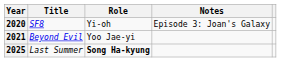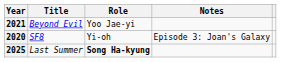rows swapped: 2020 <-> 2021
